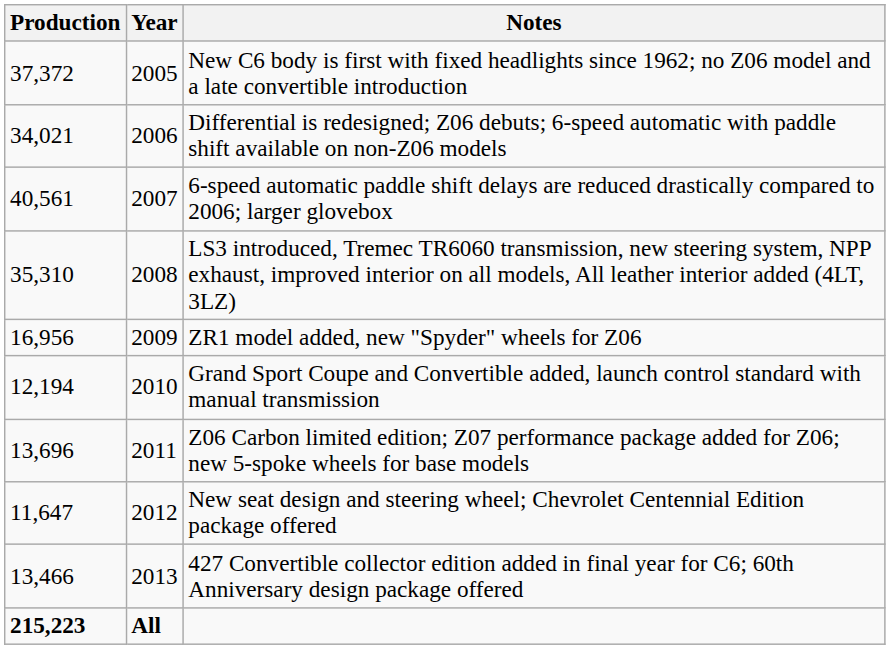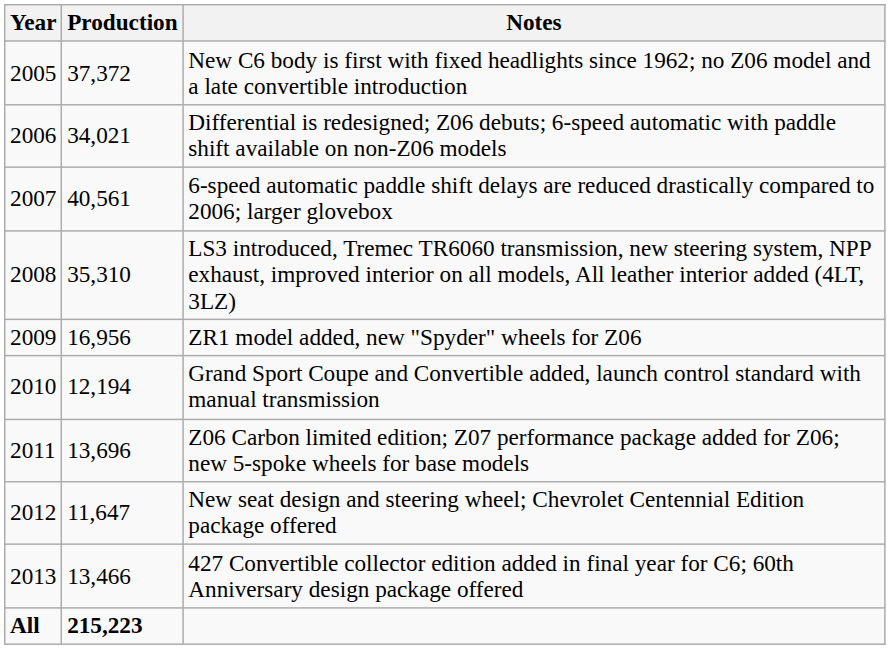columns swapped: Year <-> Production
